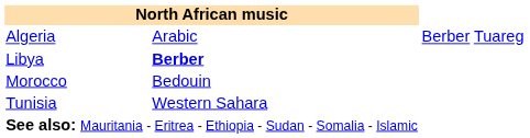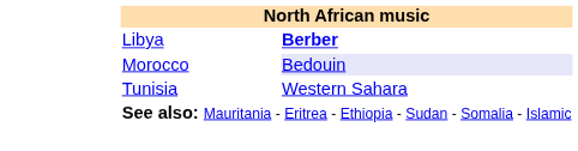- row: Algeria | Arabic | Berber | Tuareg
Morocco | column 2: no background -> lavender background
